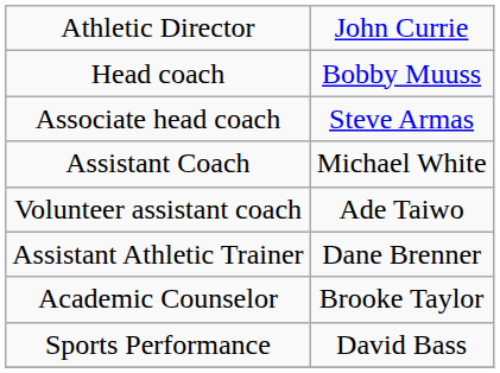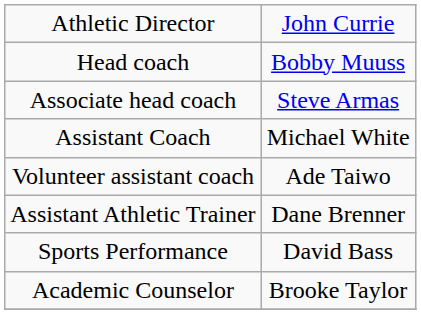rows swapped: Academic Counselor <-> Sports Performance
